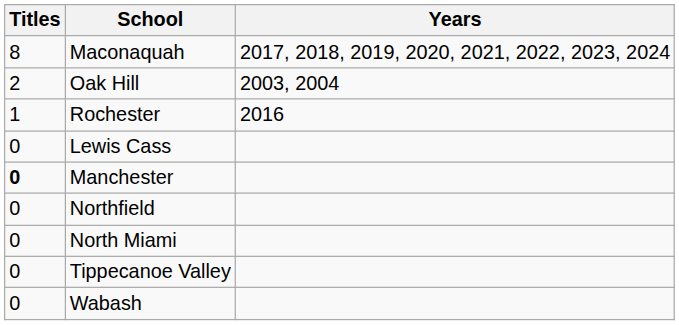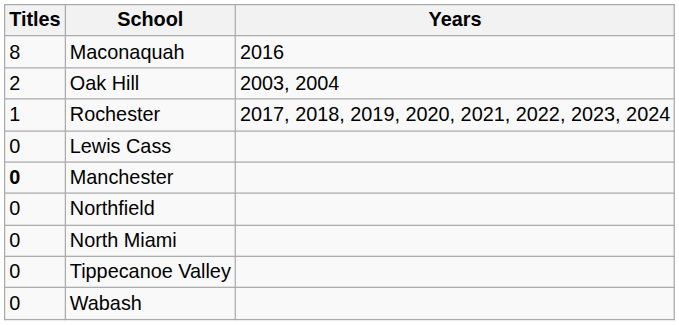Maconaquah | Years: 2017, 2018, 2019, 2020, 2021, 2022, 2023, 2024 -> 2016
Rochester | Years: 2016 -> 2017, 2018, 2019, 2020, 2021, 2022, 2023, 2024
